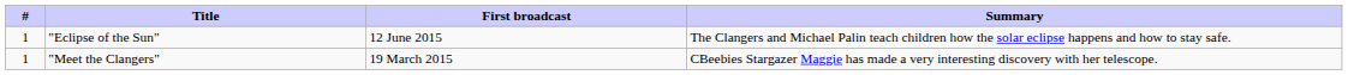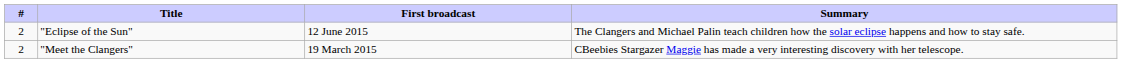"Eclipse of the Sun" | #: 1 -> 2
"Meet the Clangers" | #: 1 -> 2
